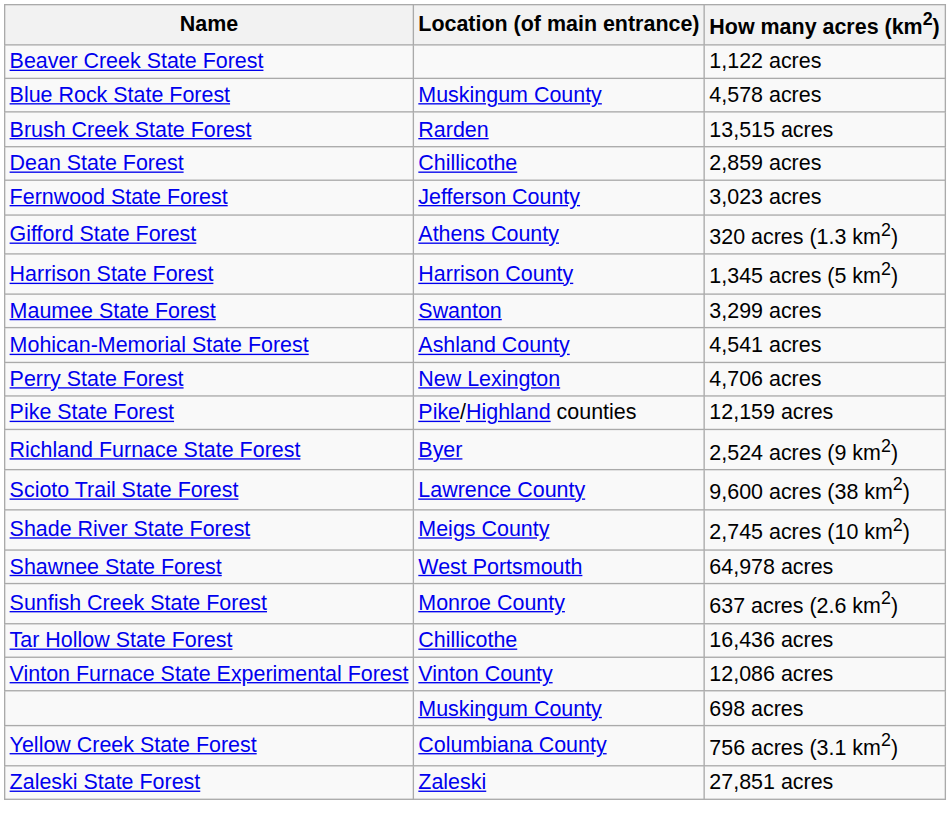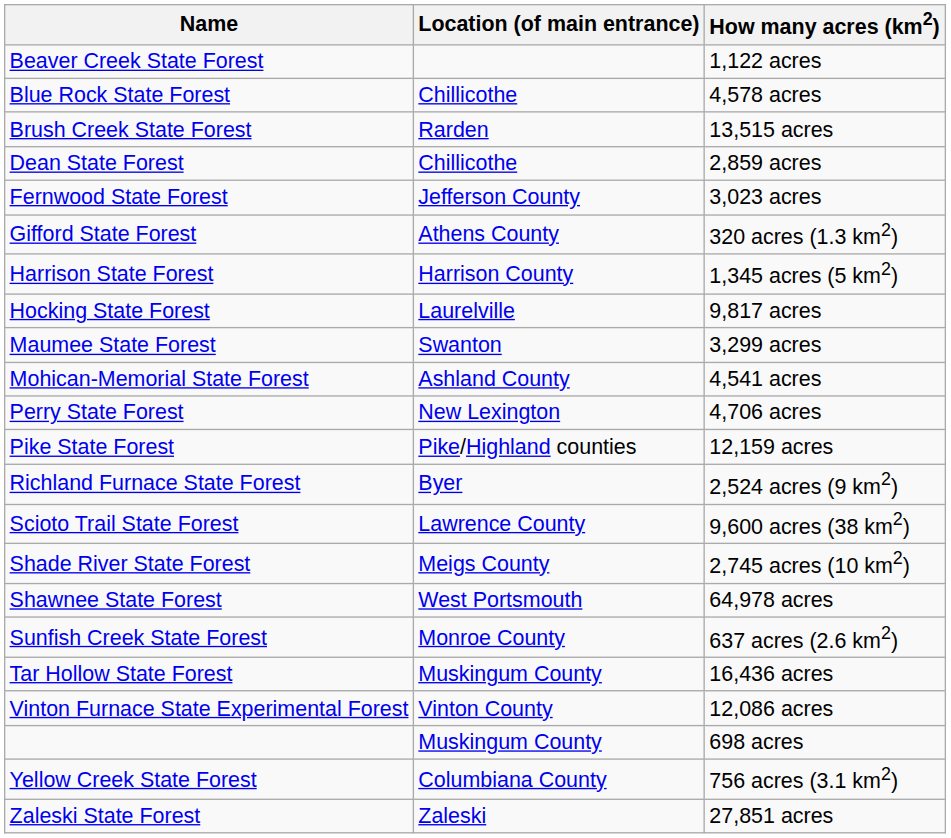Blue Rock State Forest | Location (of main entrance): Muskingum County -> Chillicothe
+ row: Hocking State Forest | Laurelville | 9,817 acres
Tar Hollow State Forest | Location (of main entrance): Chillicothe -> Muskingum County
